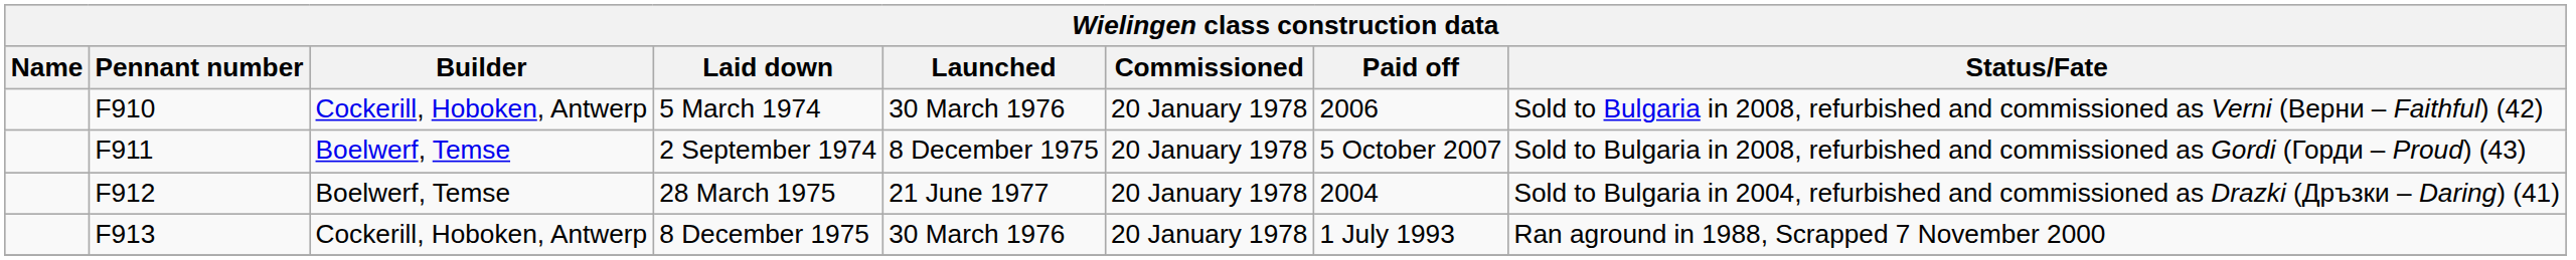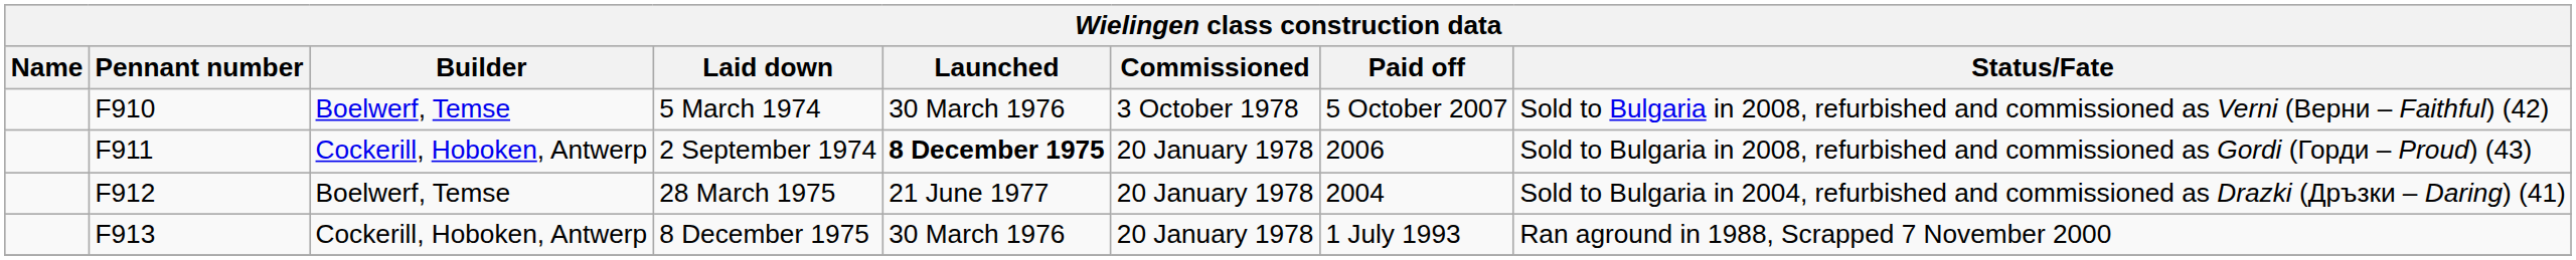5 March 1974 | Builder: Cockerill, Hoboken, Antwerp -> Boelwerf, Temse
5 March 1974 | Commissioned: 20 January 1978 -> 3 October 1978
5 March 1974 | Paid off: 2006 -> 5 October 2007
2 September 1974 | Builder: Boelwerf, Temse -> Cockerill, Hoboken, Antwerp
2 September 1974 | Launched: normal -> bold
2 September 1974 | Paid off: 5 October 2007 -> 2006
